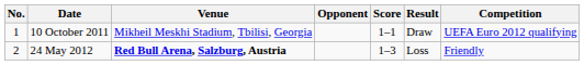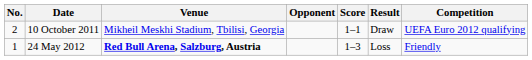10 October 2011 | No.: 1 -> 2
24 May 2012 | No.: 2 -> 1
